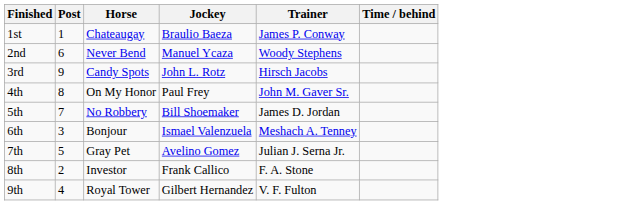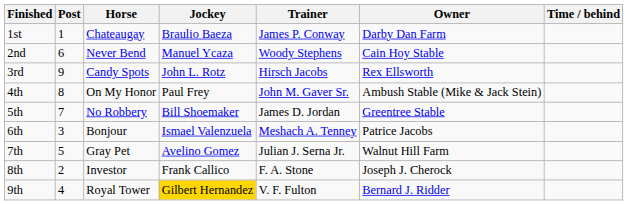+ column: Owner | Darby Dan Farm | Cain Hoy Stable | Rex Ellsworth | Ambush Stable (Mike & Jack Stein) | Greentree Stable | Patrice Jacobs | Walnut Hill Farm | Joseph J. Cherock | Bernard J. Ridder
9th | Jockey: no background -> gold background
